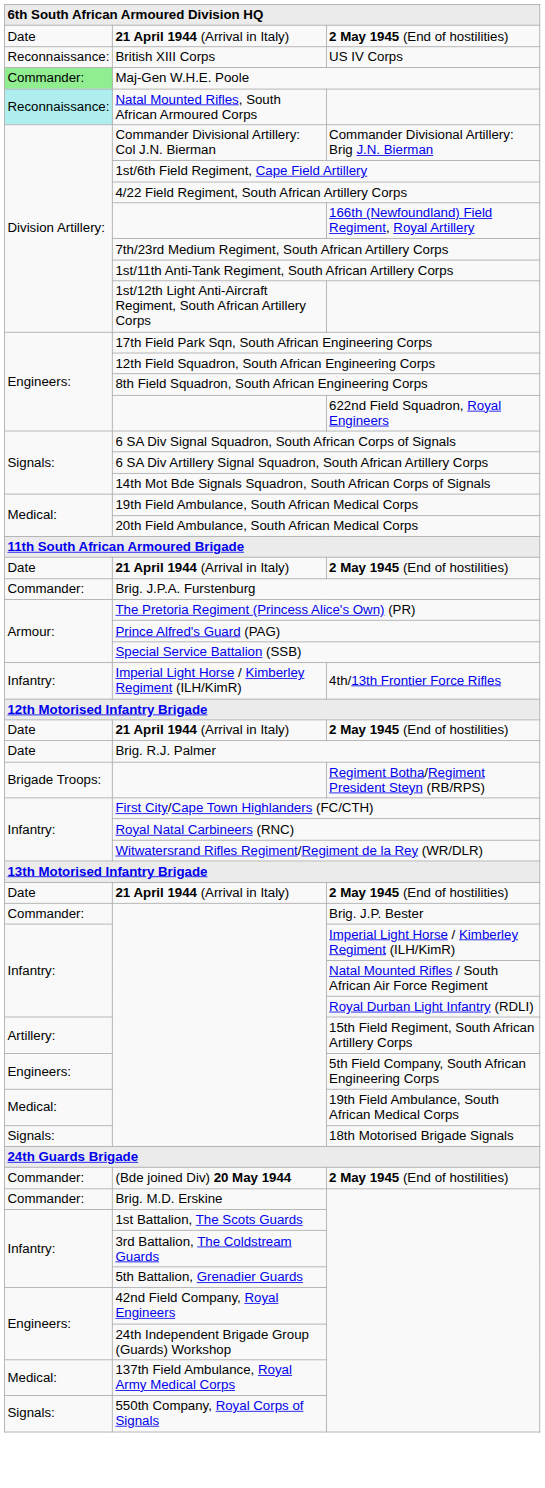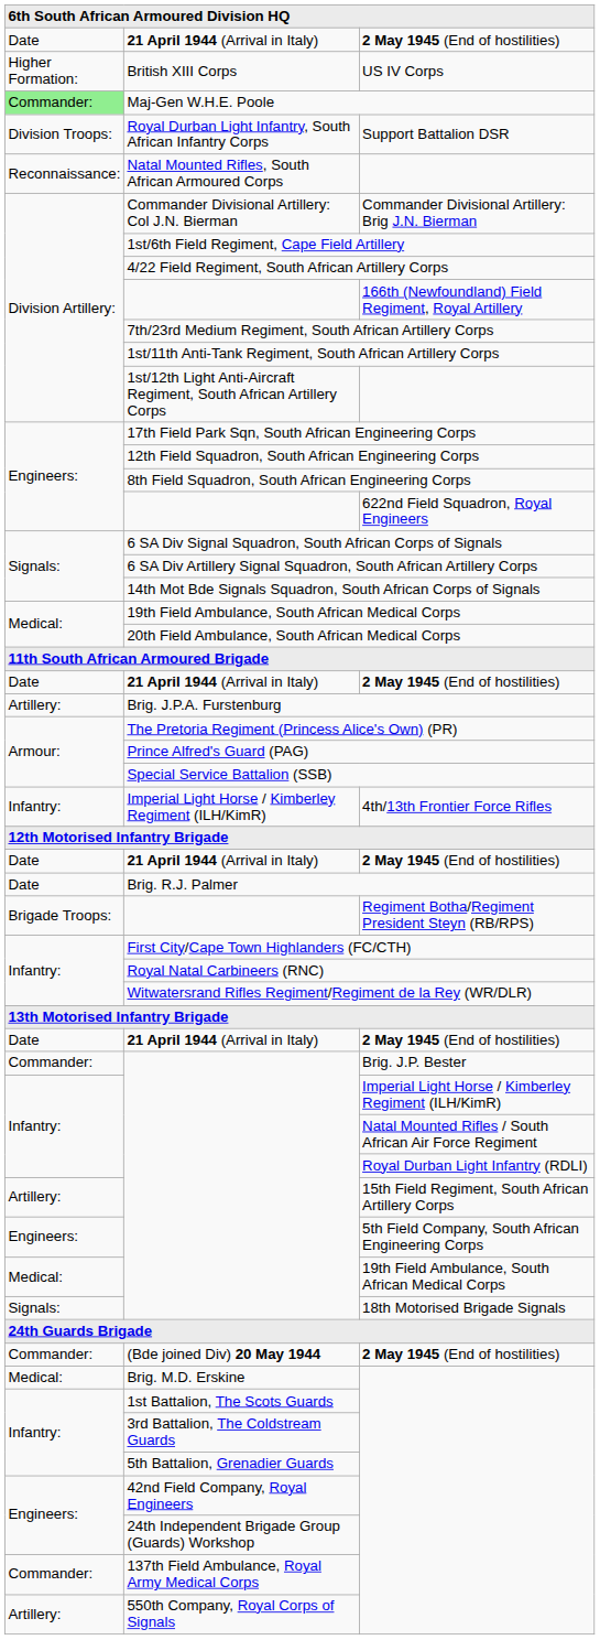British XIII Corps | column 1: Reconnaissance: -> Higher Formation:
+ row: Division Troops: | Royal Durban Light Infantry, South African Infantry Corps | Support Battalion DSR
Natal Mounted Rifles, South African Armoured Corps | column 1: paleturquoise background -> no background
Brig. J.P.A. Furstenburg | column 1: Commander: -> Artillery:
Brig. M.D. Erskine | column 1: Commander: -> Medical:
137th Field Ambulance, Royal Army Medical Corps | column 1: Medical: -> Commander:
550th Company, Royal Corps of Signals | column 1: Signals: -> Artillery:
